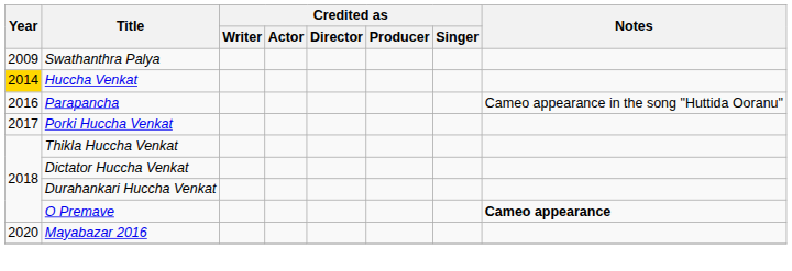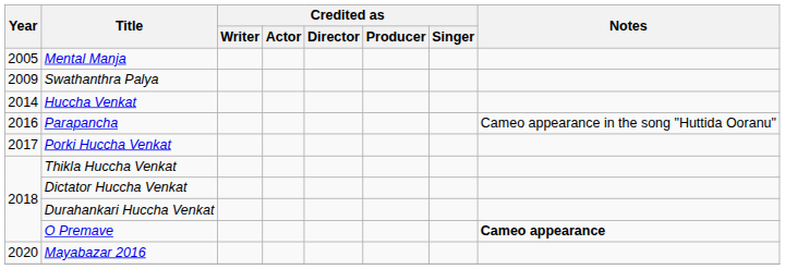+ row: 2005 | Mental Manja
Huccha Venkat | Year: gold background -> no background
